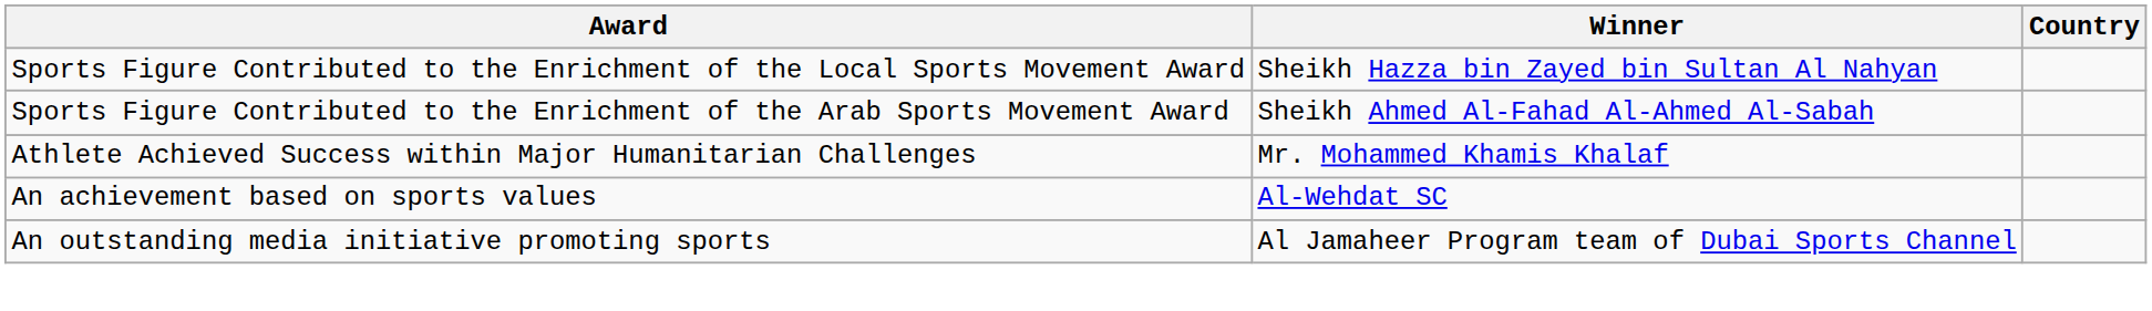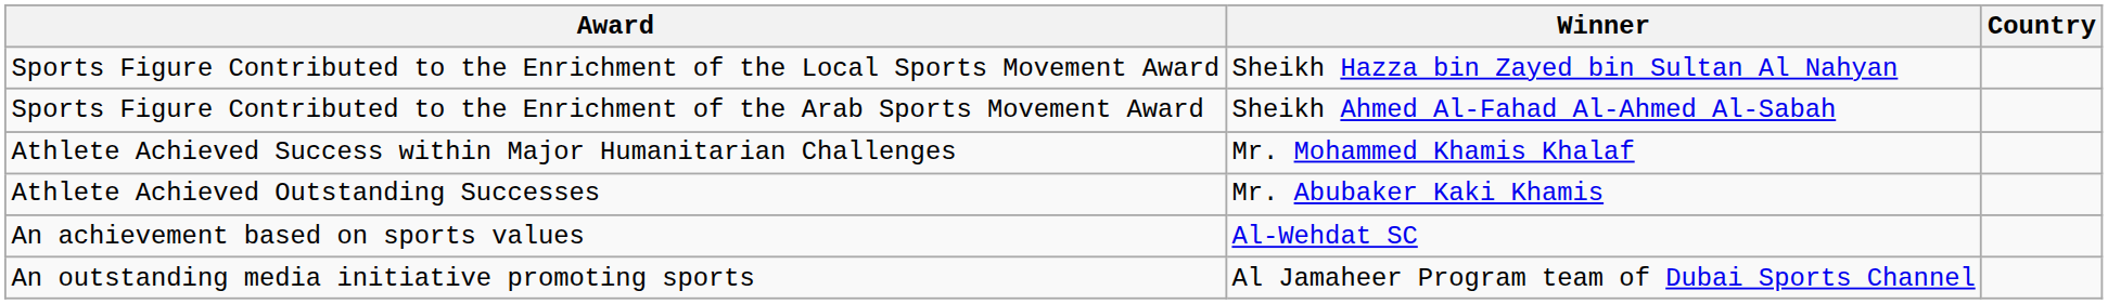+ row: Athlete Achieved Outstanding Successes | Mr. Abubaker Kaki Khamis
